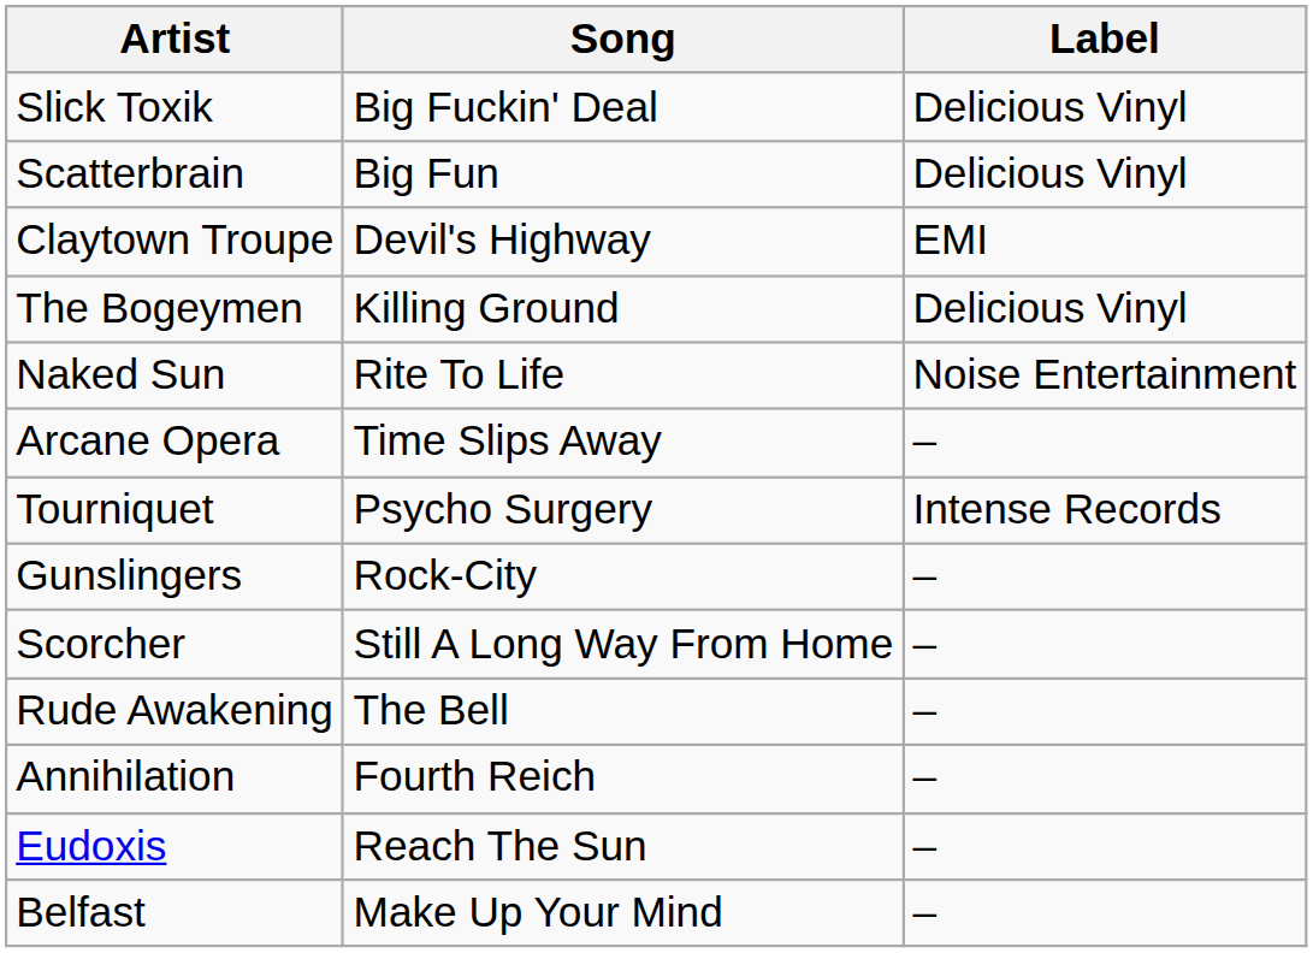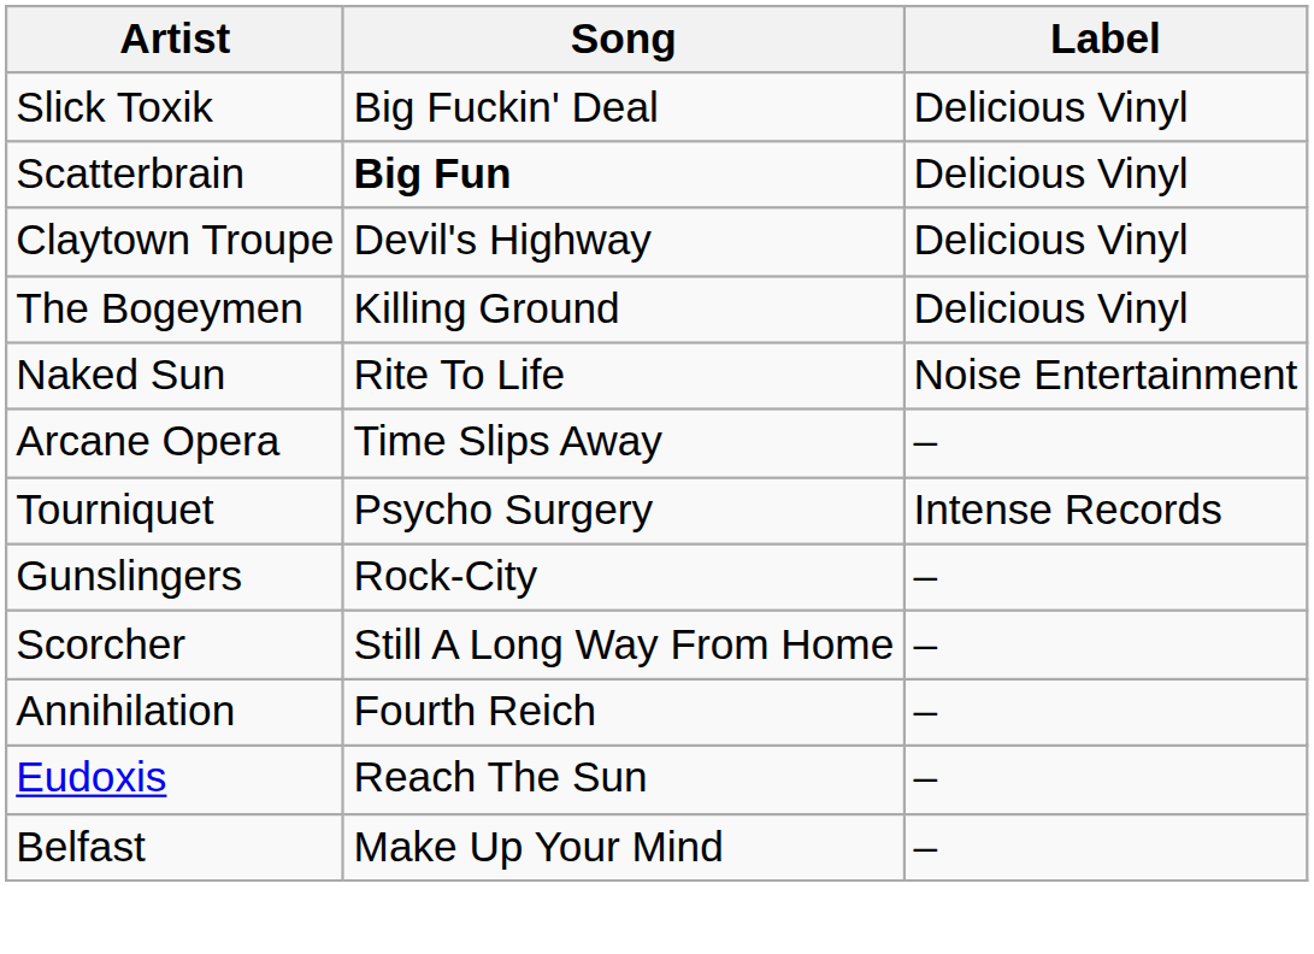Scatterbrain | Song: normal -> bold
Claytown Troupe | Label: EMI -> Delicious Vinyl
- row: Rude Awakening | The Bell | –
